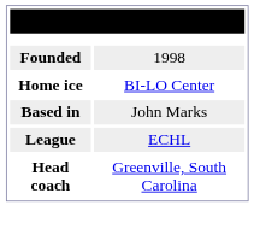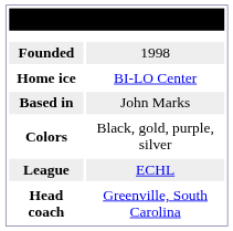+ row: Colors | Black, gold, purple, silver
